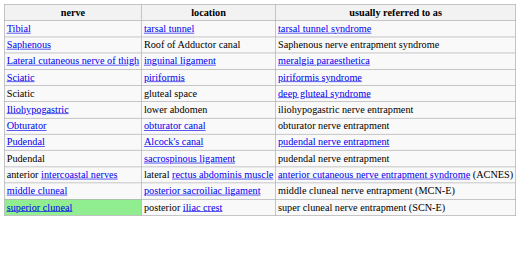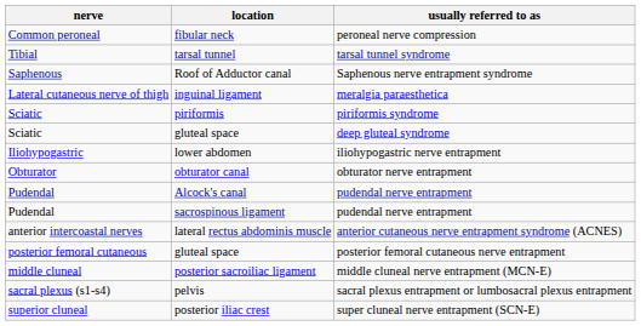+ row: Common peroneal | fibular neck | peroneal nerve compression
+ row: posterior femoral cutaneous | gluteal space | posterior femoral cutaneous nerve entrapment
+ row: sacral plexus (s1-s4) | pelvis | sacral plexus entrapment or lumbosacral plexus entrapment
posterior iliac crest | nerve: lightgreen background -> no background
